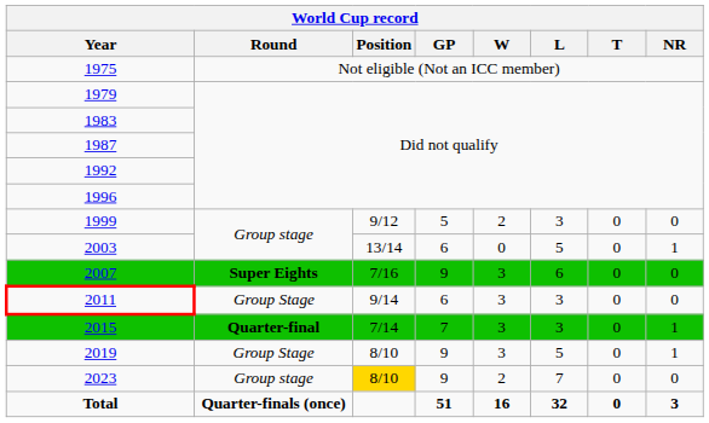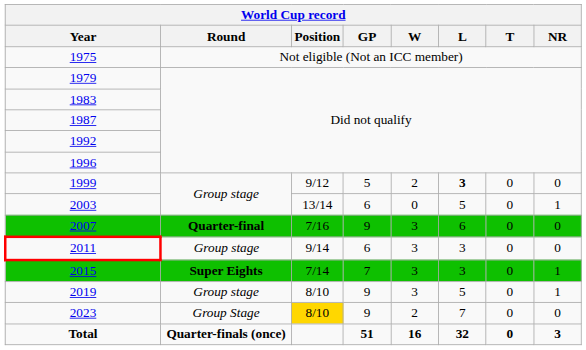1999 | L: normal -> bold
2007 | Round: Super Eights -> Quarter-final
2011 | Round: Group Stage -> Group stage
2015 | Round: Quarter-final -> Super Eights
2019 | Round: Group Stage -> Group stage
2023 | Round: Group stage -> Group Stage
